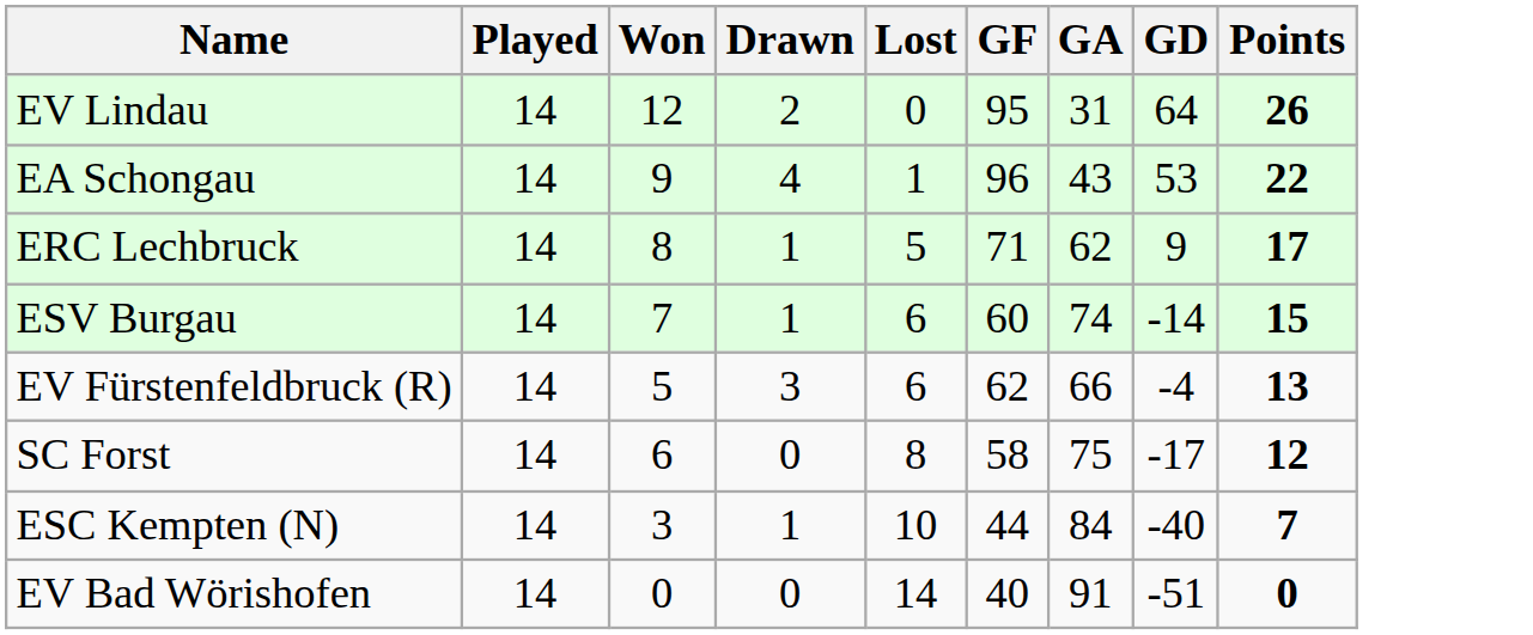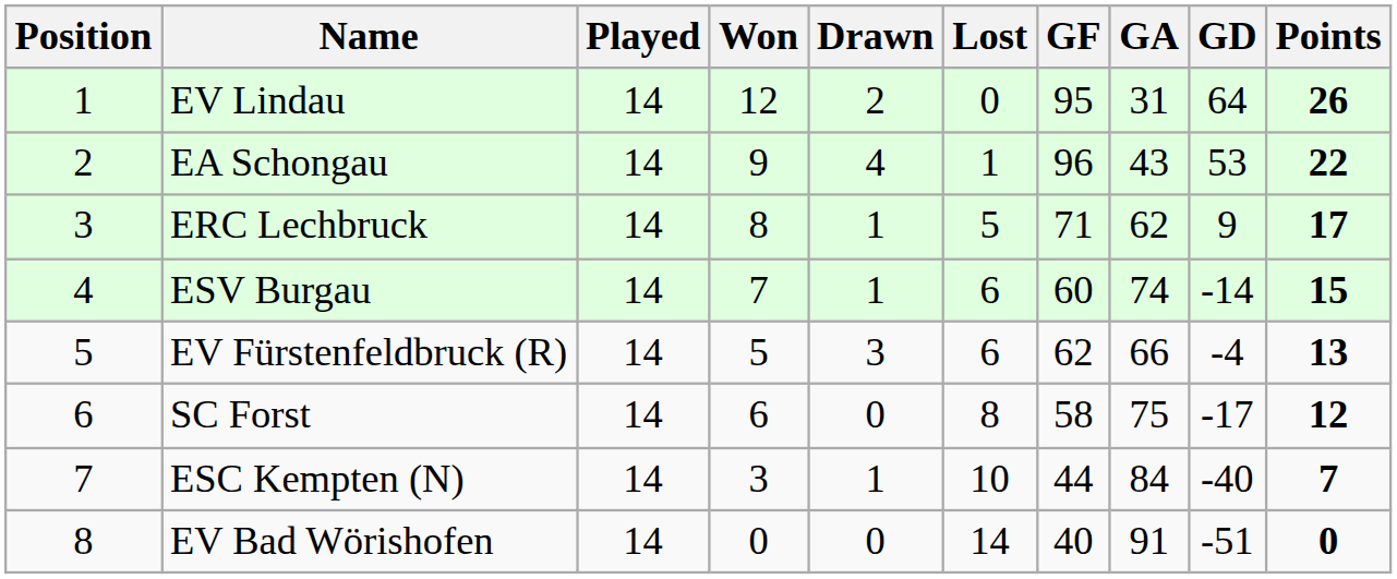+ column: Position | 1 | 2 | 3 | 4 | 5 | 6 | 7 | 8
